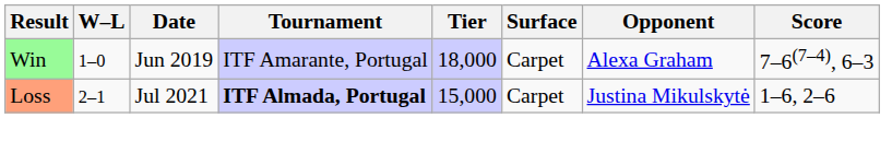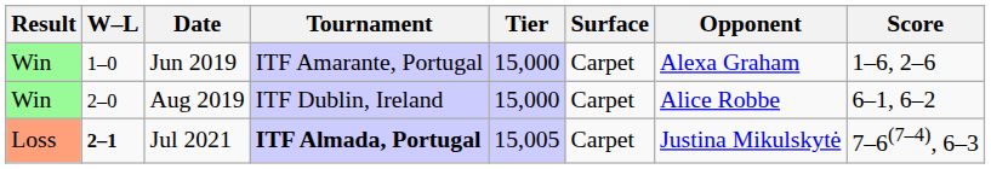Jun 2019 | Tier: 18,000 -> 15,000
Jun 2019 | Score: 7–6(7–4), 6–3 -> 1–6, 2–6
+ row: Win | 2–0 | Aug 2019 | ITF Dublin, Ireland | 15,000 | Carpet | Alice Robbe | 6–1, 6–2
Jul 2021 | W–L: normal -> bold
Jul 2021 | Tier: 15,000 -> 15,005
Jul 2021 | Score: 1–6, 2–6 -> 7–6(7–4), 6–3
